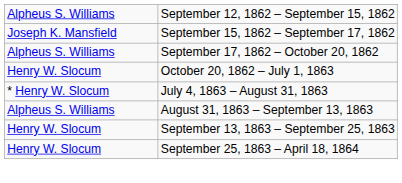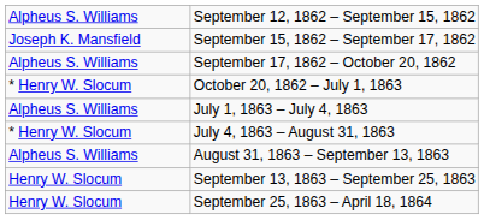October 20, 1862 – July 1, 1863 | column 1: Henry W. Slocum -> * Henry W. Slocum
+ row: Alpheus S. Williams | July 1, 1863 – July 4, 1863
